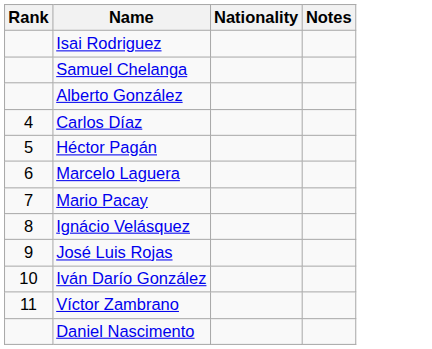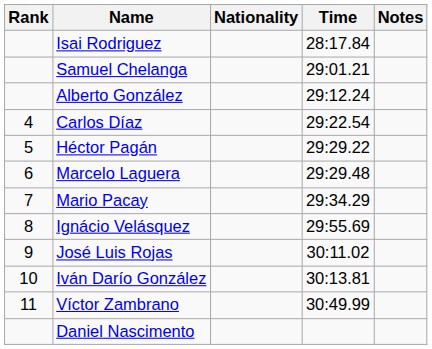+ column: Time | 28:17.84 | 29:01.21 | 29:12.24 | 29:22.54 | 29:29.22 | 29:29.48 | 29:34.29 | 29:55.69 | 30:11.02 | 30:13.81 | 30:49.99
